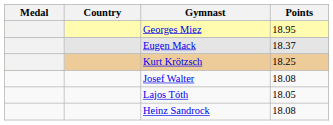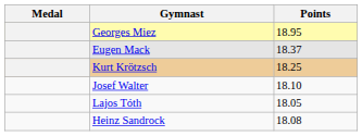- column: Country
Josef Walter | Points: 18.08 -> 18.10
